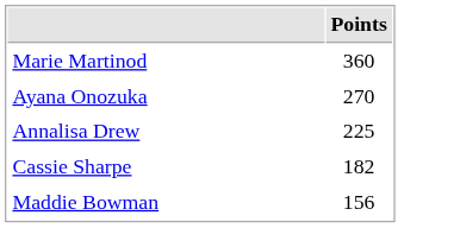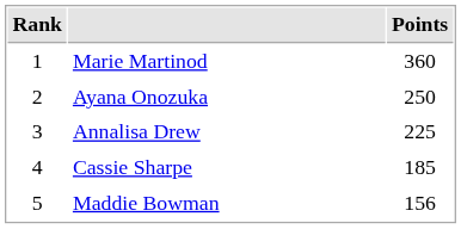+ column: Rank | 1 | 2 | 3 | 4 | 5
Ayana Onozuka | Points: 270 -> 250
Cassie Sharpe | Points: 182 -> 185
